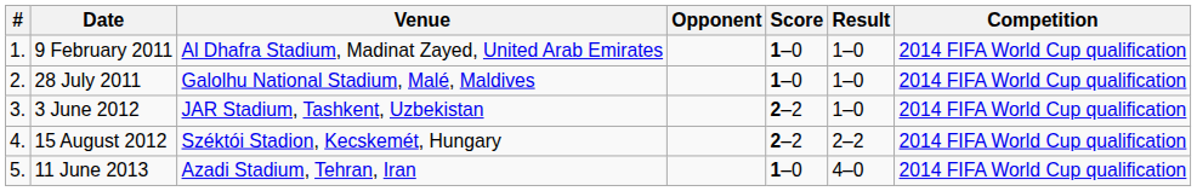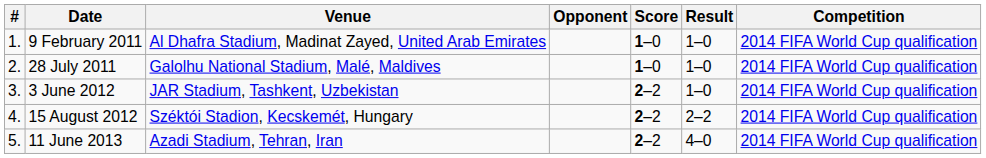11 June 2013 | Score: 1–0 -> 2–2
